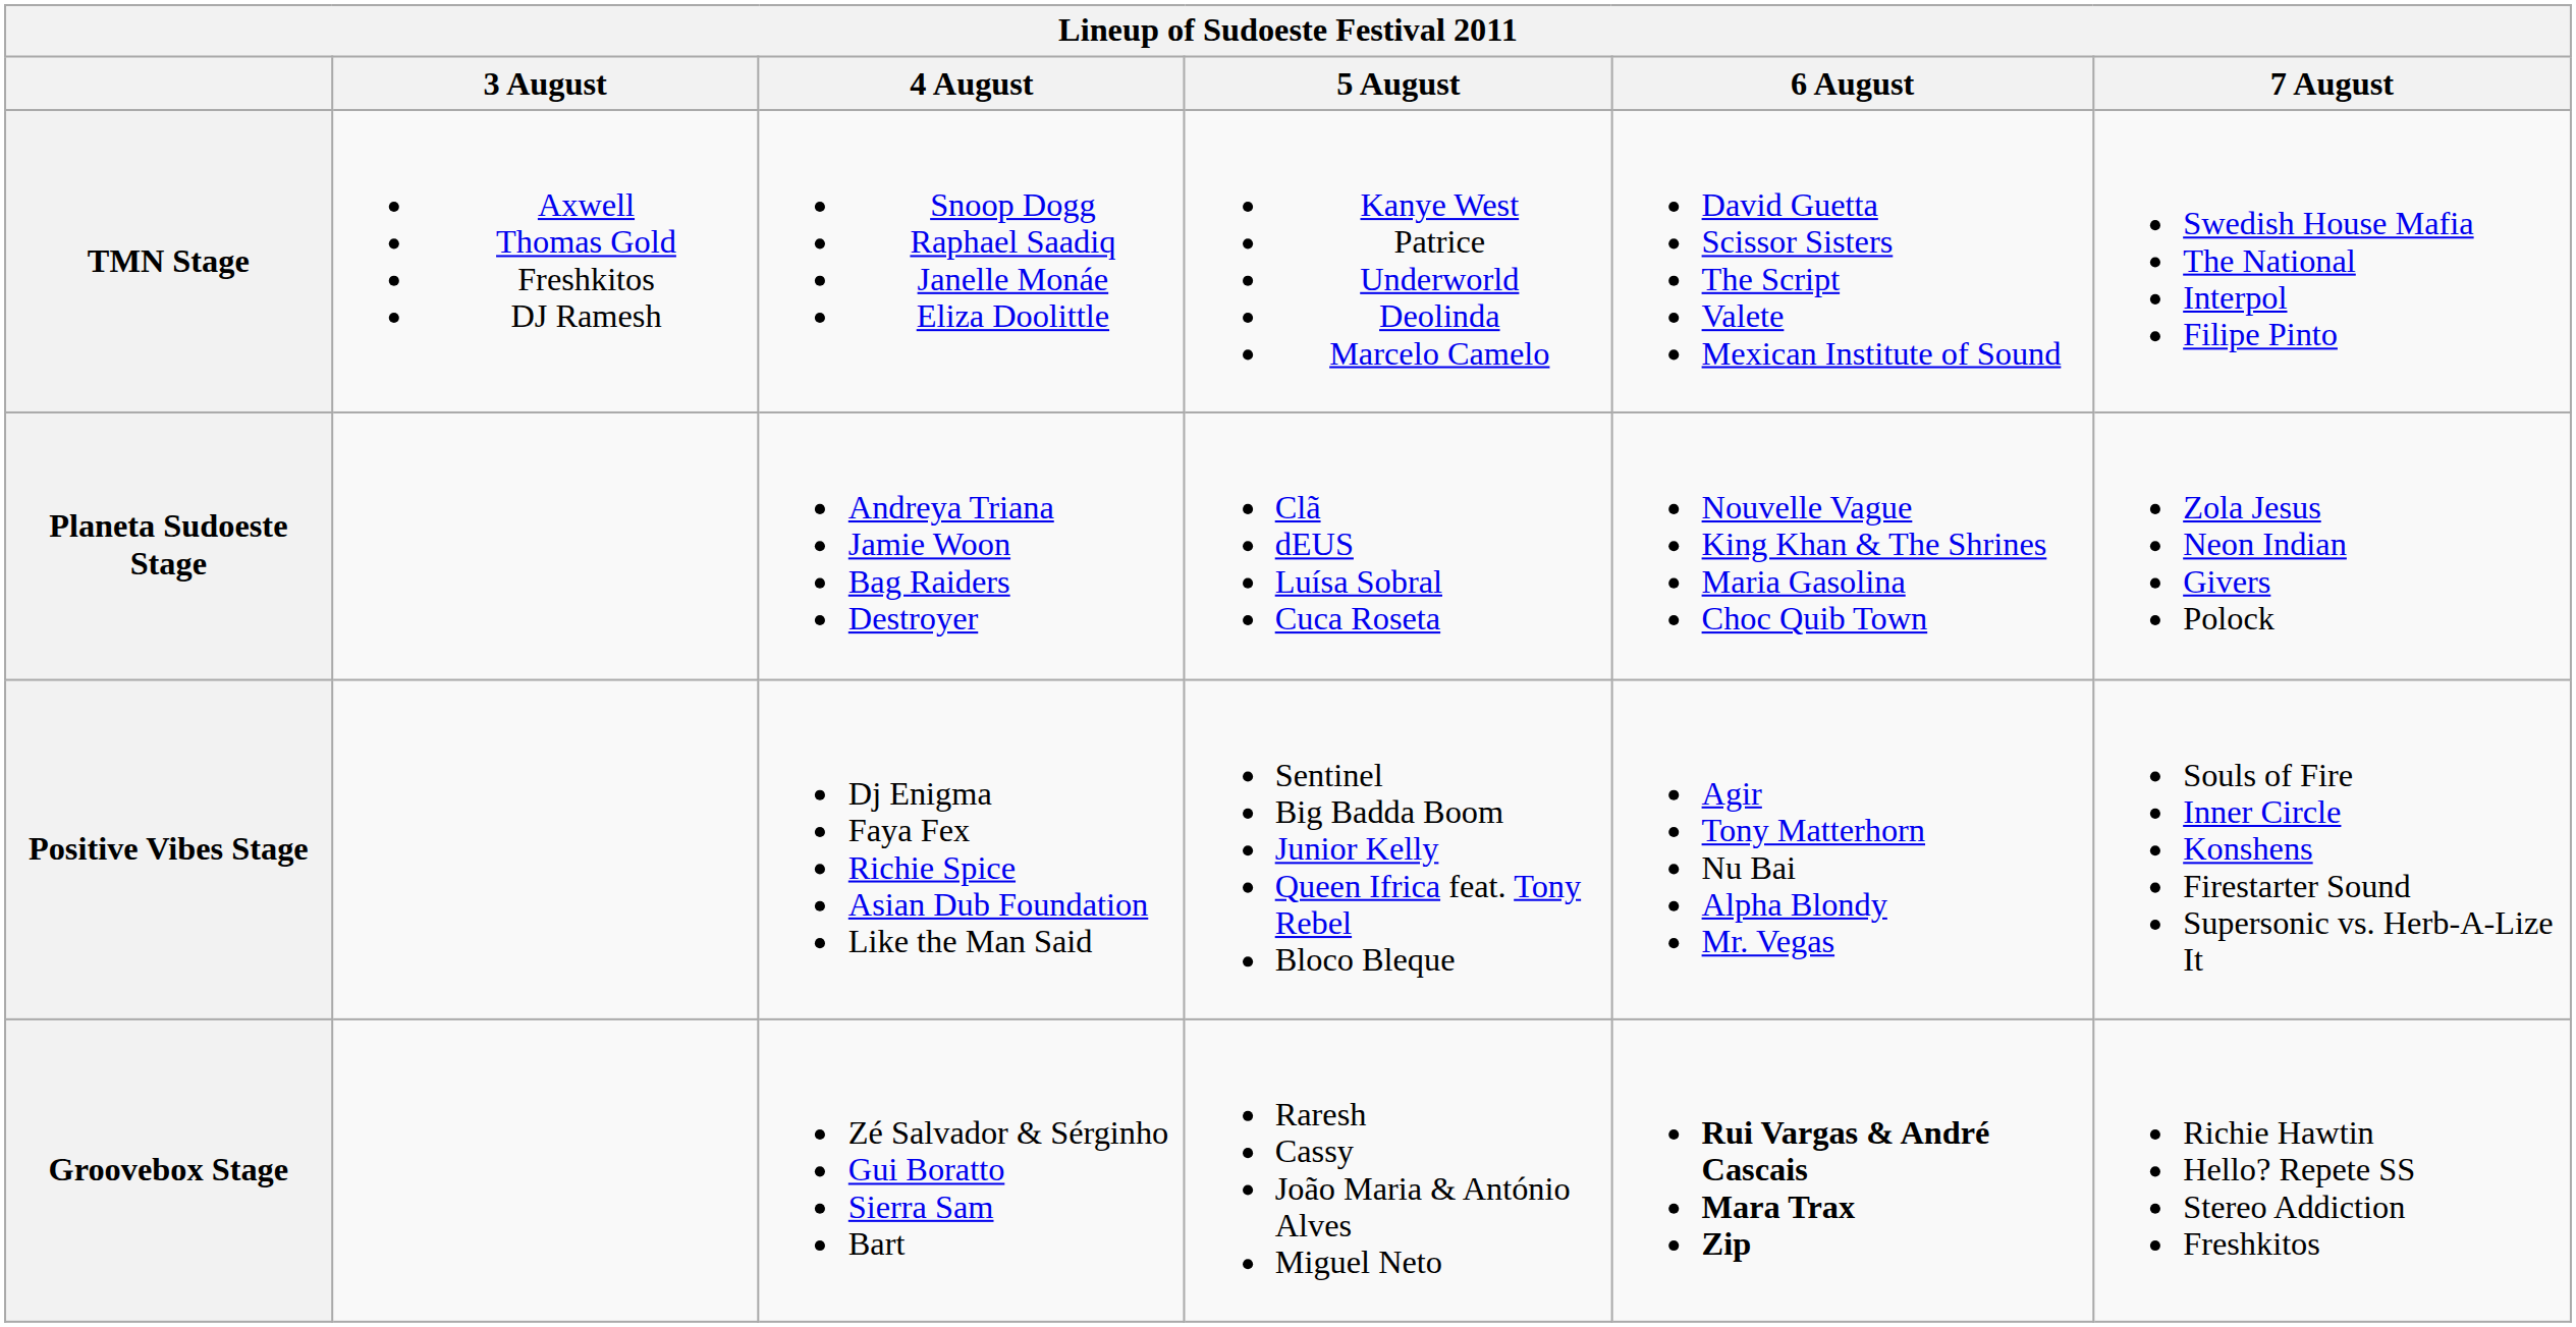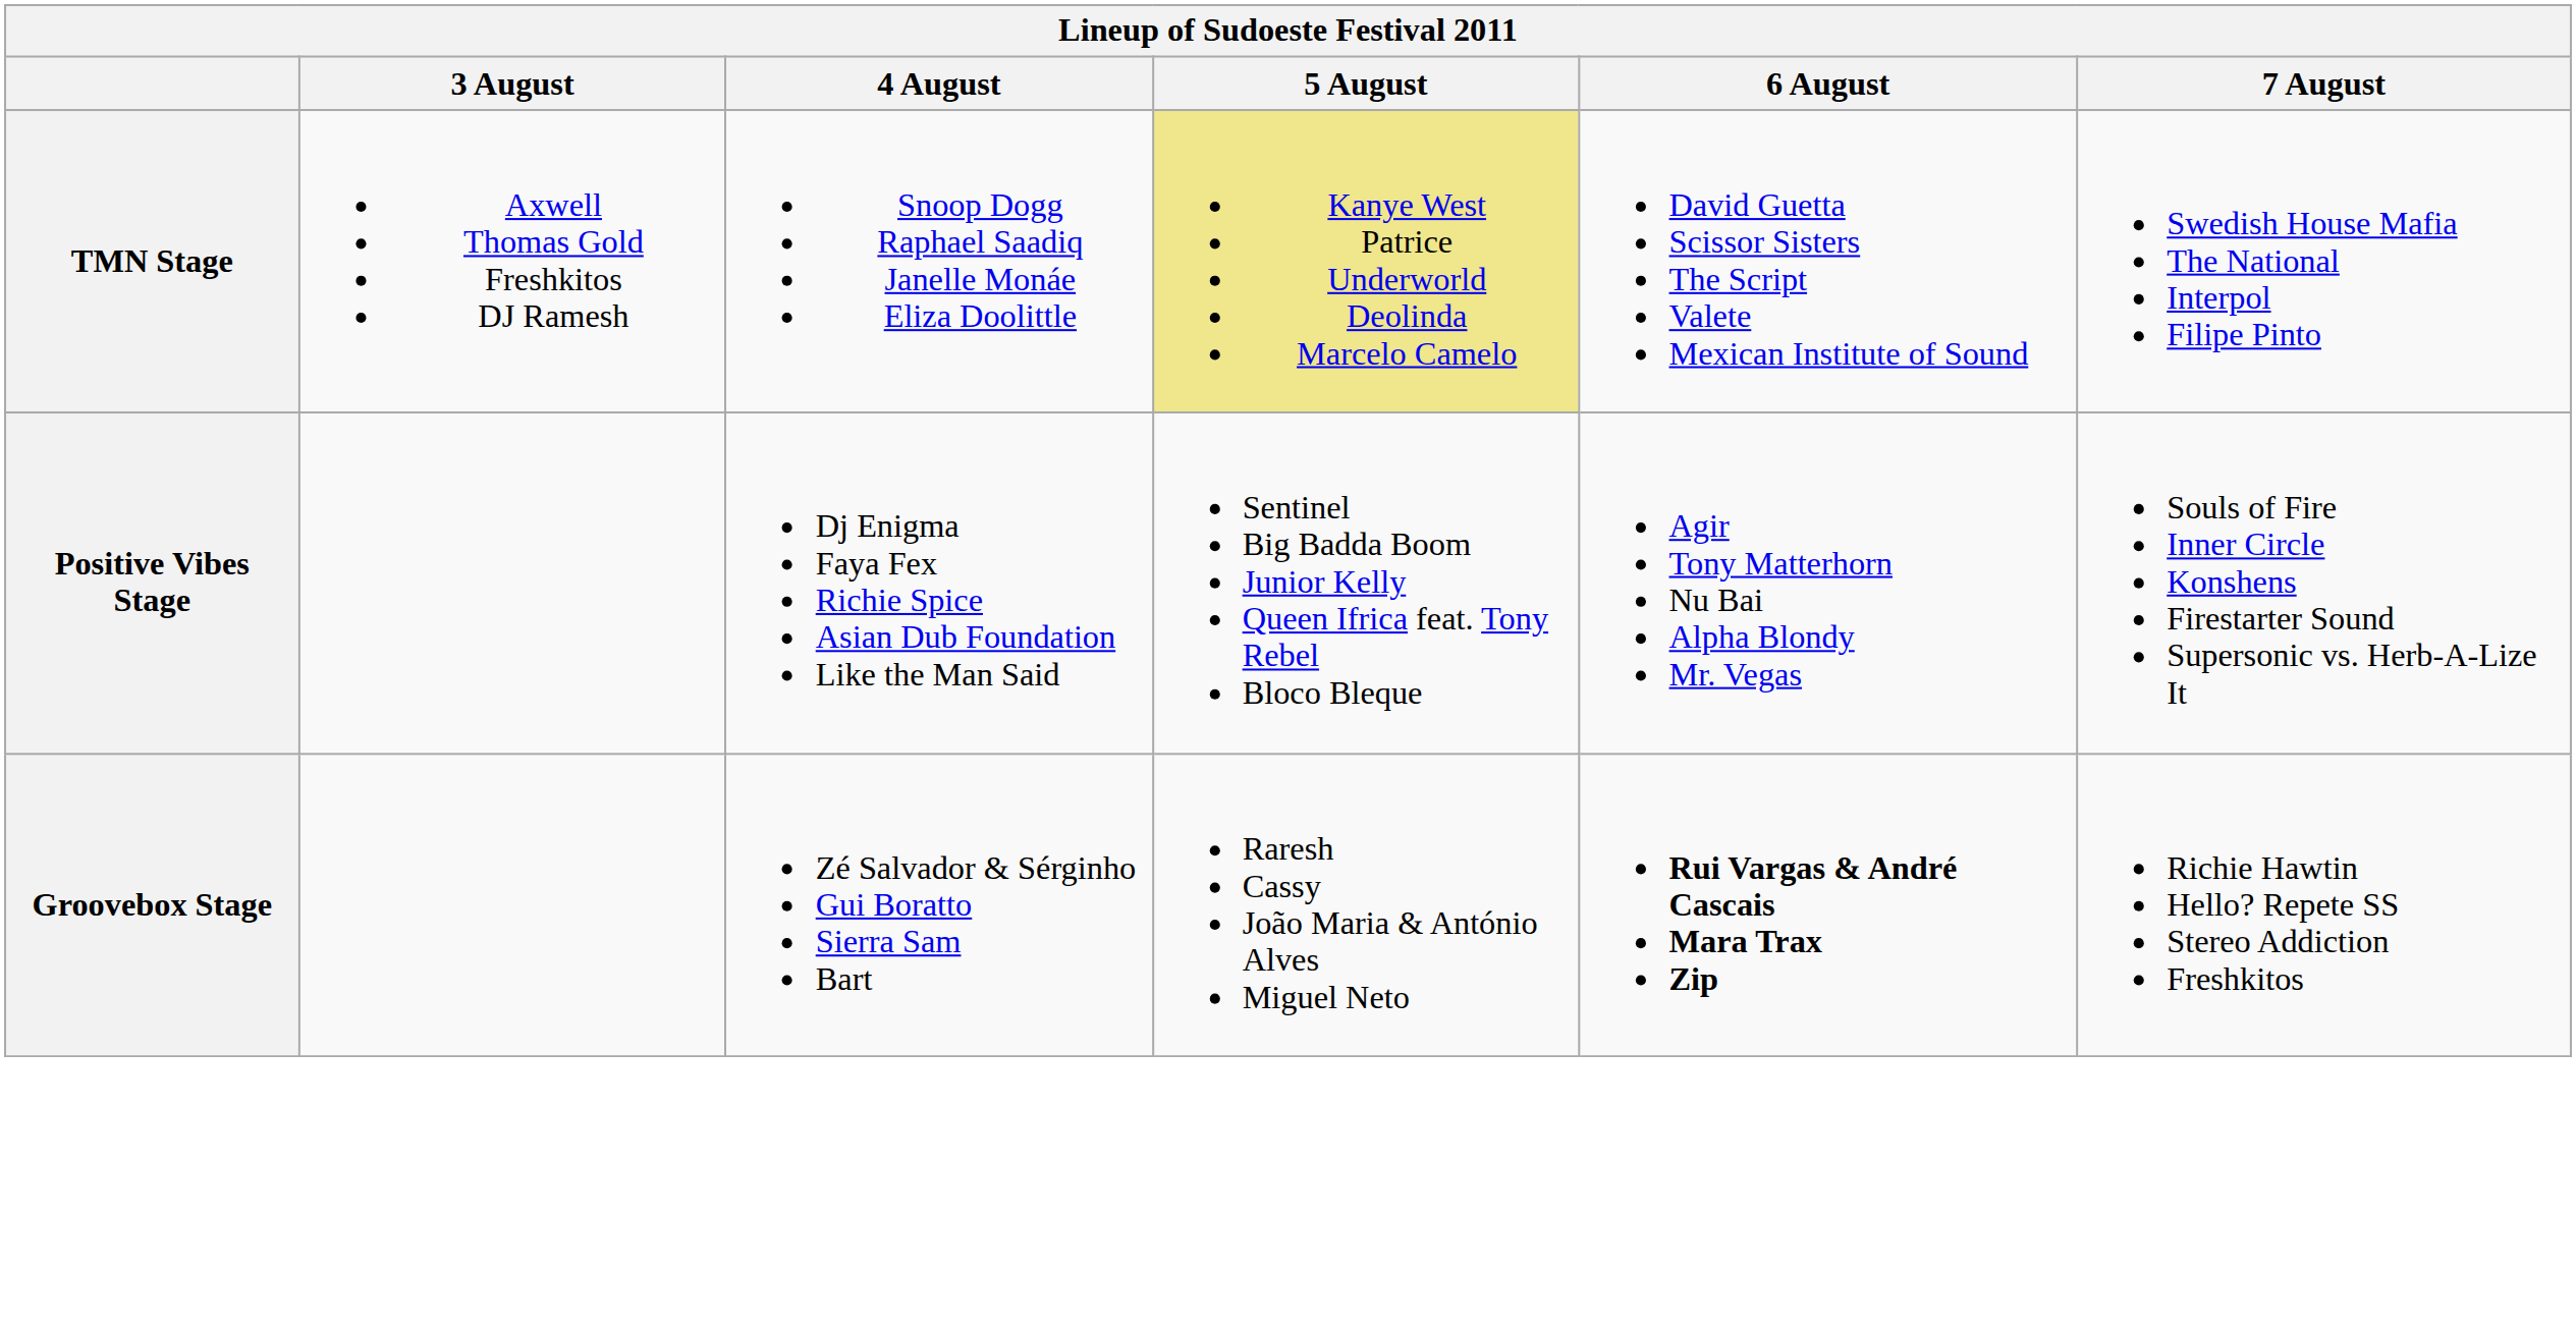TMN Stage | 5 August: no background -> khaki background
- row: Planeta Sudoeste Stage | Andreya Triana Jamie Woon Bag Raiders Destroyer | Clã dEUS Luísa Sobral Cuca Roseta | Nouvelle Vague King Khan & The Shrines Maria Gasolina Choc Quib Town | Zola Jesus Neon Indian Givers Polock
